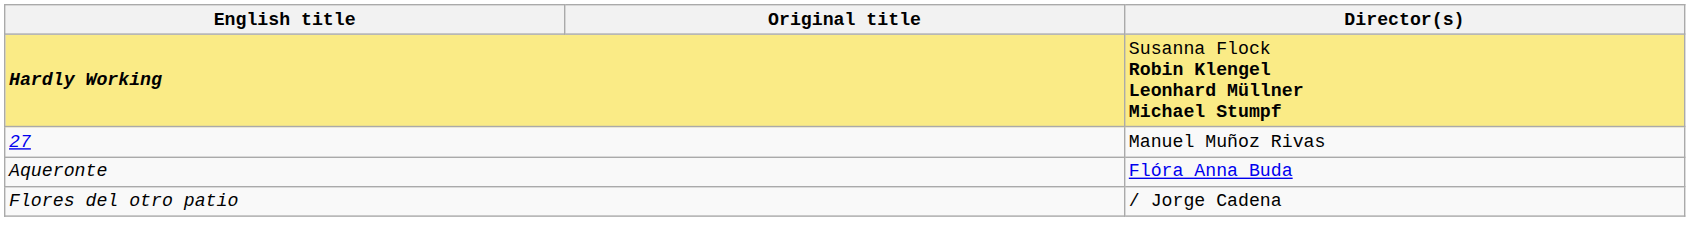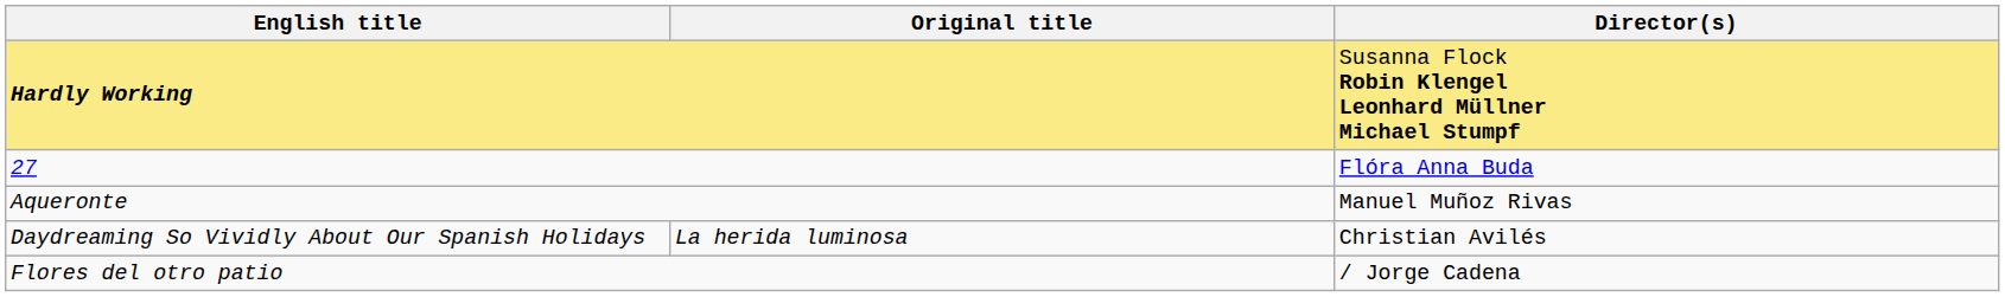27 | Director(s): Manuel Muñoz Rivas -> Flóra Anna Buda
Aqueronte | Director(s): Flóra Anna Buda -> Manuel Muñoz Rivas
+ row: Daydreaming So Vividly About Our Spanish Holidays | La herida luminosa | Christian Avilés
